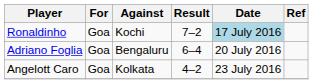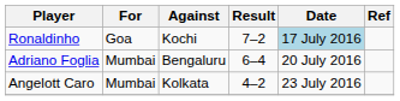Adriano Foglia | For: Goa -> Mumbai
Angelott Caro | For: Goa -> Mumbai
